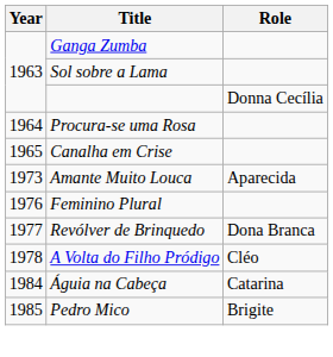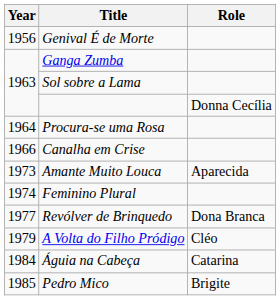+ row: 1956 | Genival É de Morte
Canalha em Crise | Year: 1965 -> 1966
Feminino Plural | Year: 1976 -> 1974
A Volta do Filho Pródigo | Year: 1978 -> 1979
